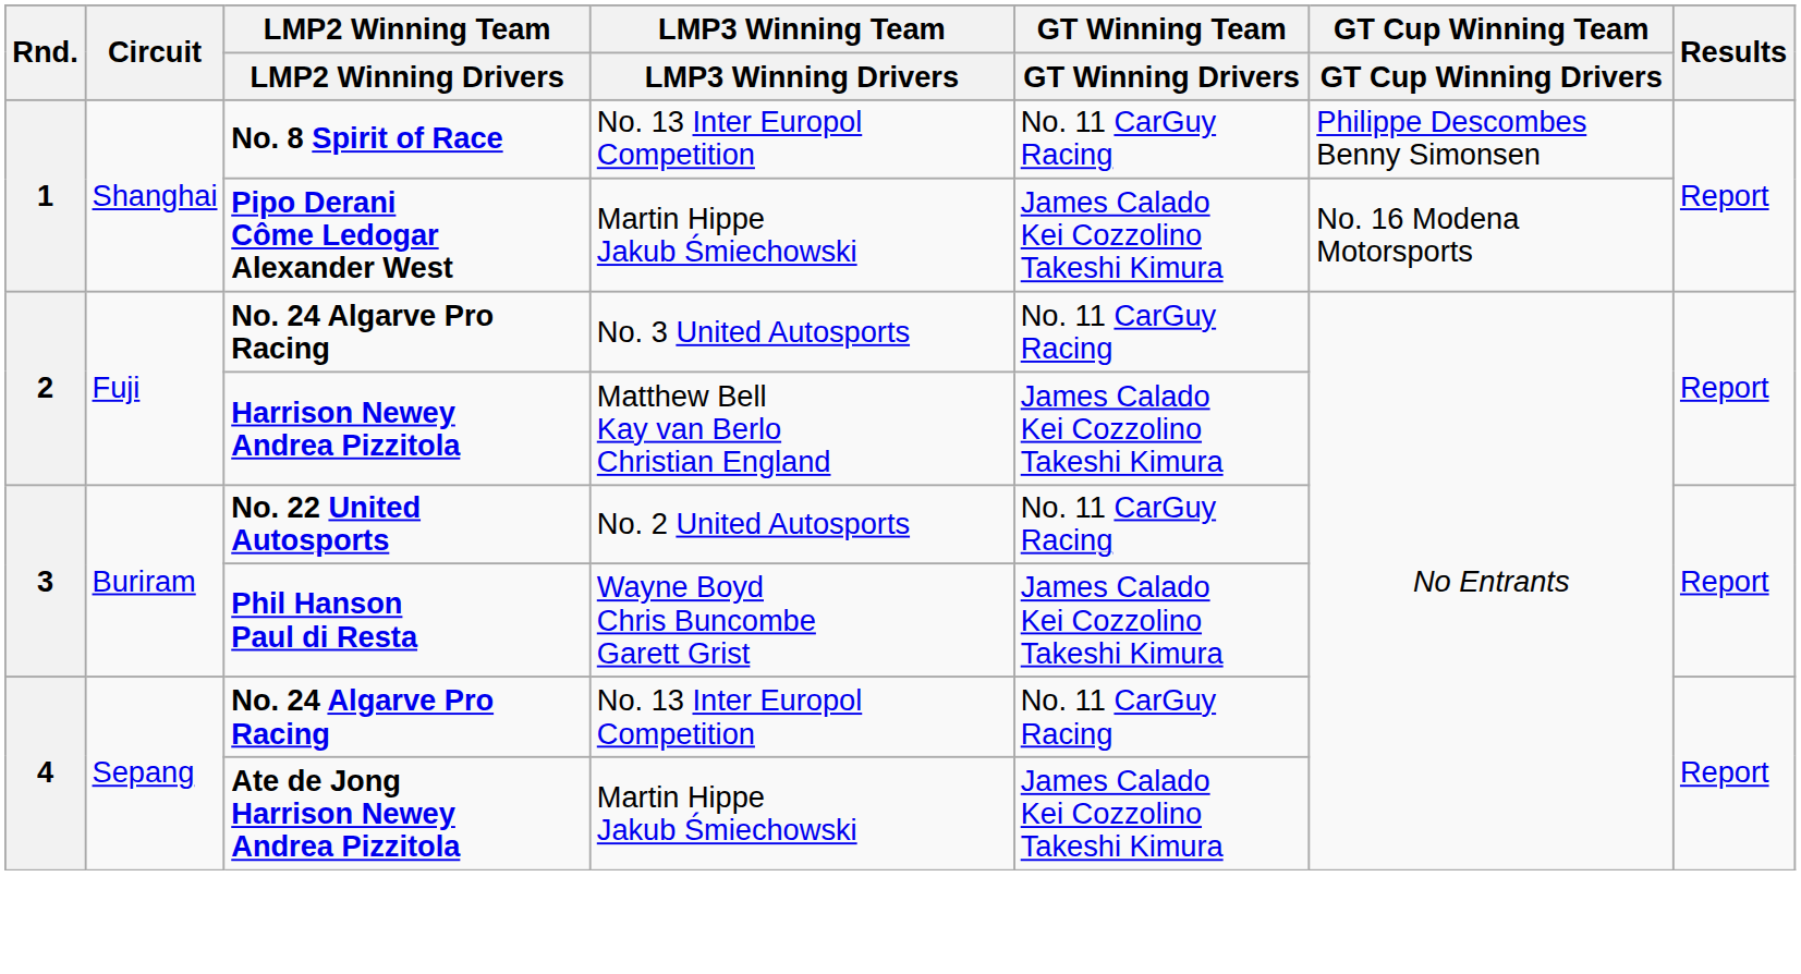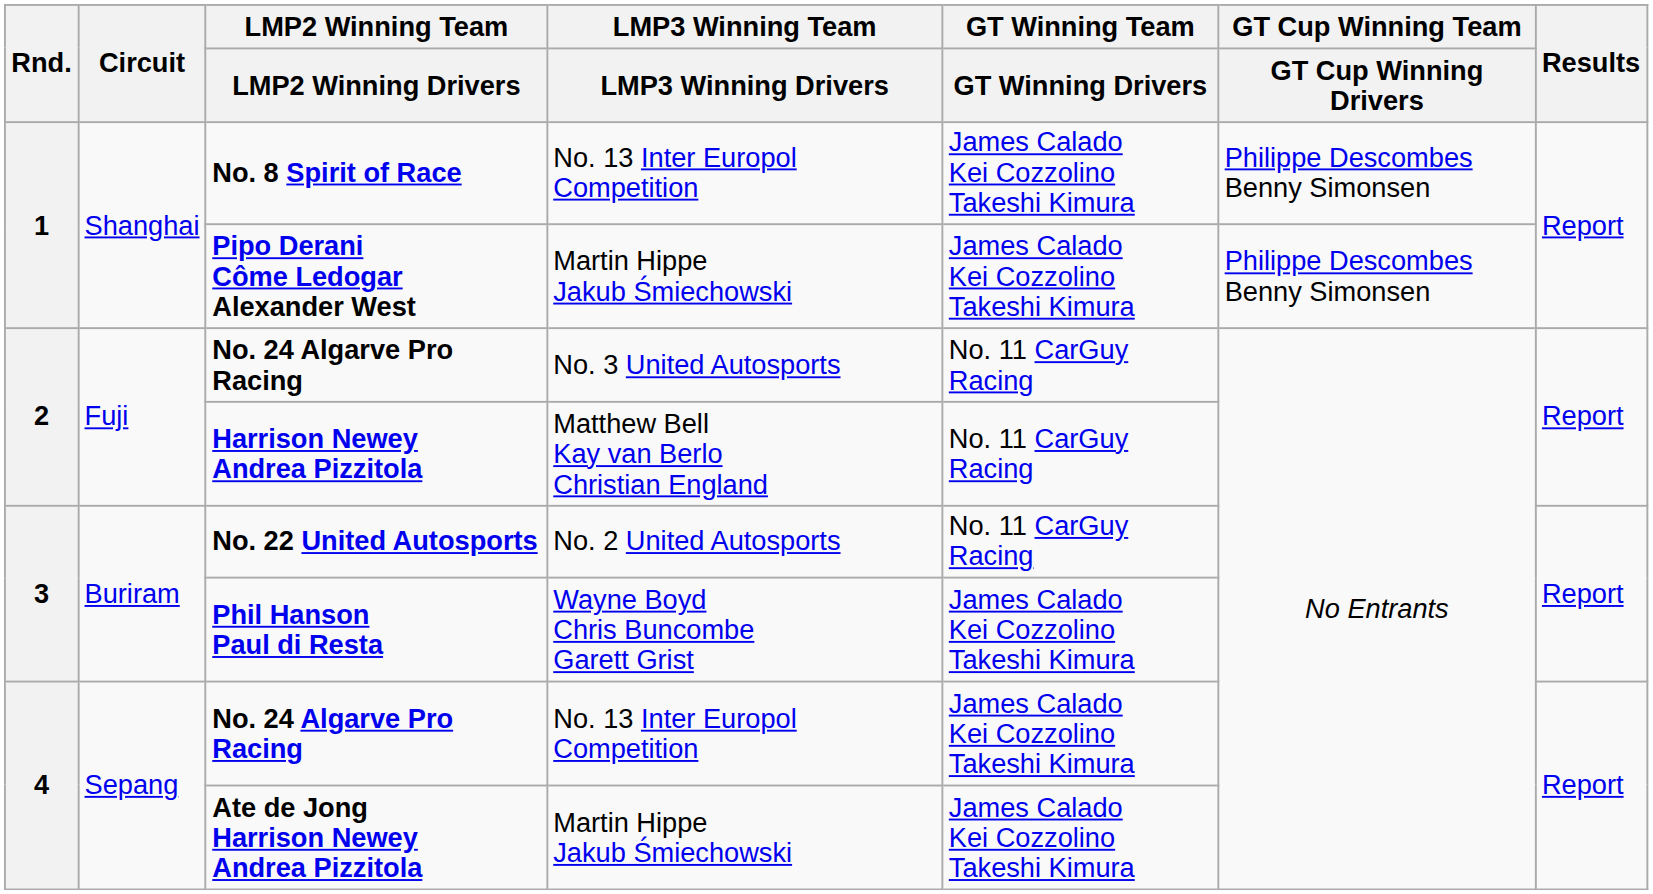No. 8 Spirit of Race | GT Winning Team / GT Winning Drivers: No. 11 CarGuy Racing -> James Calado Kei Cozzolino Takeshi Kimura
Pipo Derani Côme Ledogar Alexander West | GT Cup Winning Team / GT Cup Winning Drivers: No. 16 Modena Motorsports -> Philippe Descombes Benny Simonsen
Harrison Newey Andrea Pizzitola | GT Winning Team / GT Winning Drivers: James Calado Kei Cozzolino Takeshi Kimura -> No. 11 CarGuy Racing
No. 24 Algarve Pro Racing / No. 13 Inter Europol Competition | GT Winning Team / GT Winning Drivers: No. 11 CarGuy Racing -> James Calado Kei Cozzolino Takeshi Kimura
